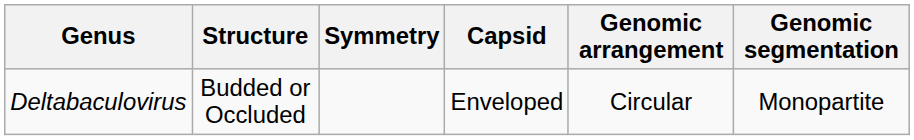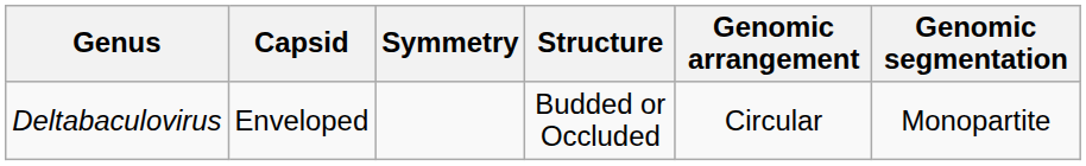columns swapped: Structure <-> Capsid
